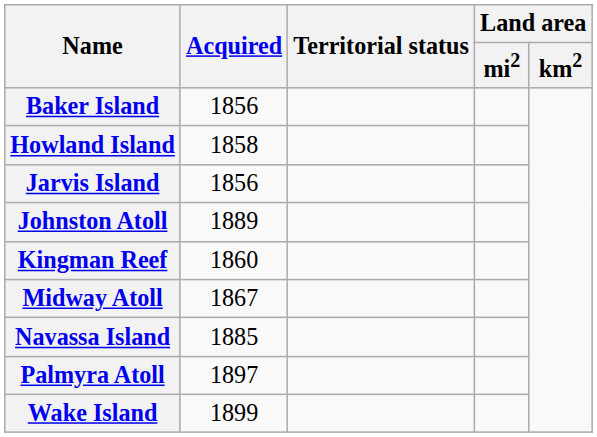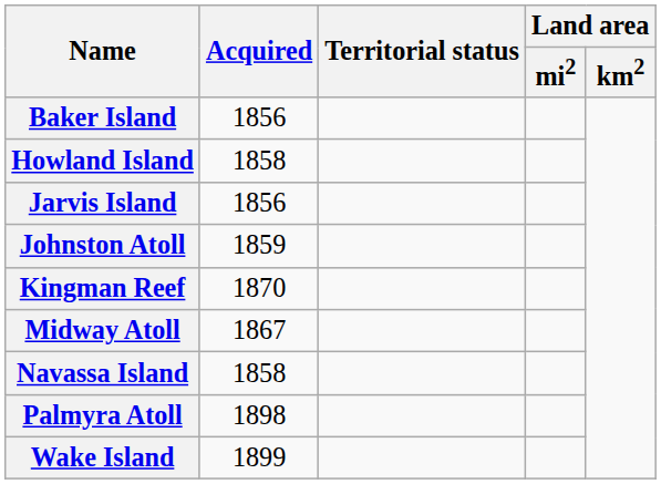Johnston Atoll | Acquired: 1889 -> 1859
Kingman Reef | Acquired: 1860 -> 1870
Navassa Island | Acquired: 1885 -> 1858
Palmyra Atoll | Acquired: 1897 -> 1898
